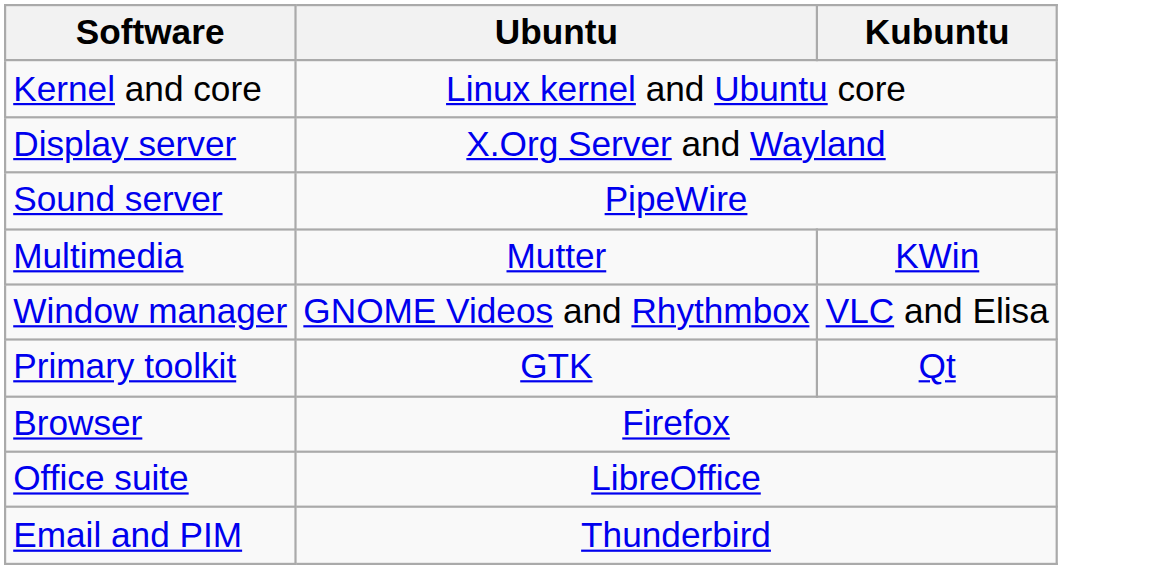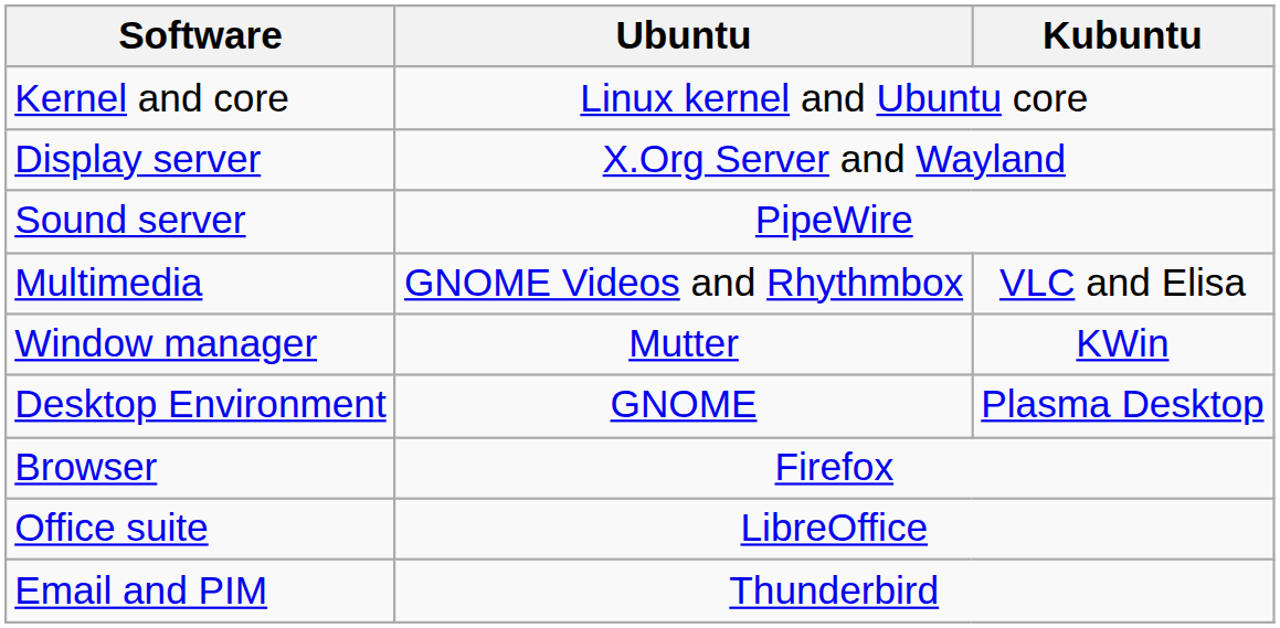Multimedia | Ubuntu: Mutter -> GNOME Videos and Rhythmbox
Multimedia | Kubuntu: KWin -> VLC and Elisa
Window manager | Ubuntu: GNOME Videos and Rhythmbox -> Mutter
Window manager | Kubuntu: VLC and Elisa -> KWin
+ row: Desktop Environment | GNOME | Plasma Desktop
- row: Primary toolkit | GTK | Qt
